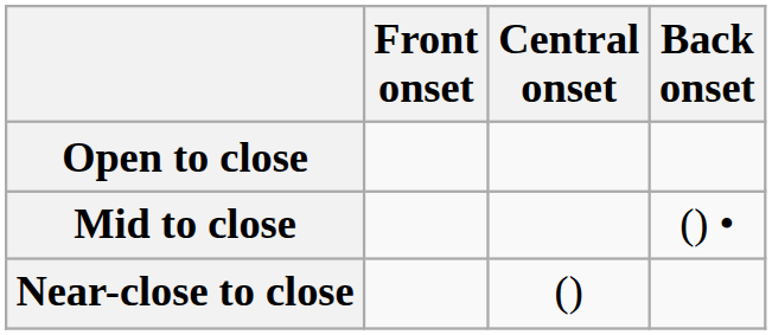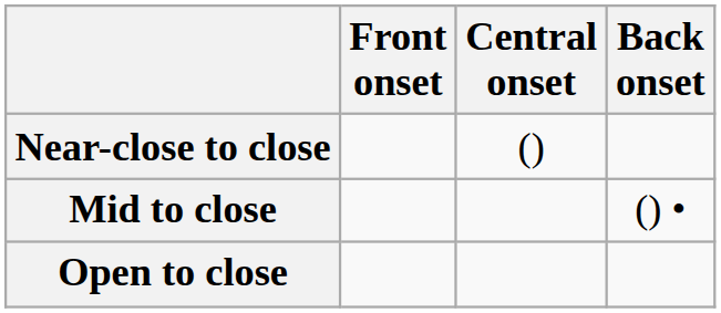rows swapped: Near-close to close <-> Open to close
